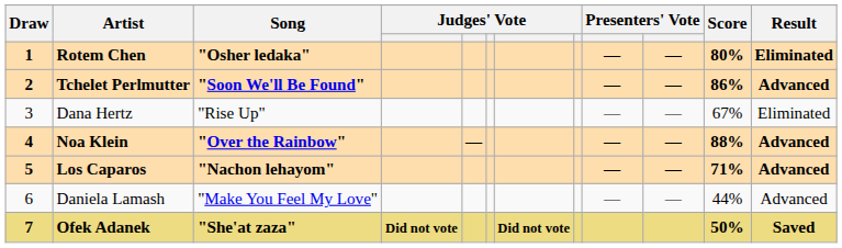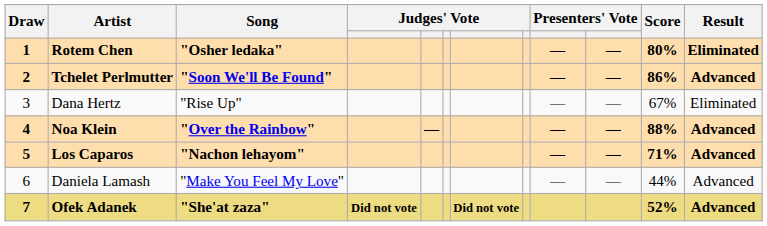Ofek Adanek | Score: 50% -> 52%
Ofek Adanek | Result: Saved -> Advanced
